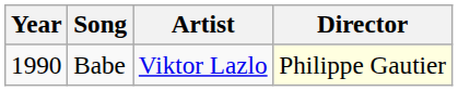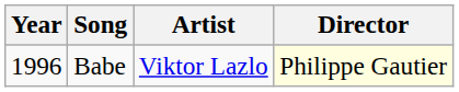Babe | Year: 1990 -> 1996
